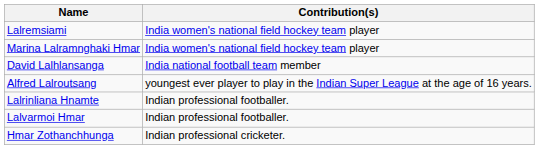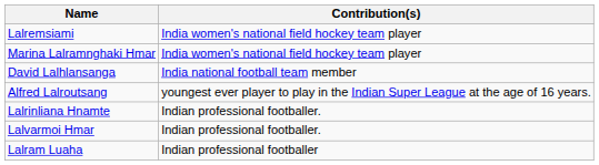+ row: Lalram Luaha | Indian professional footballer
- row: Hmar Zothanchhunga | Indian professional cricketer.
